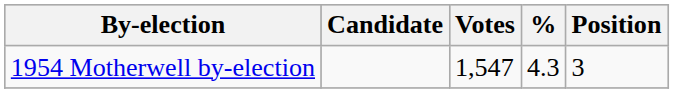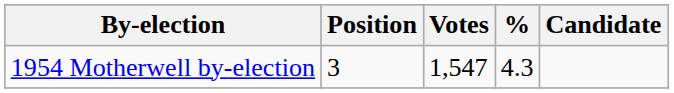columns swapped: Candidate <-> Position
